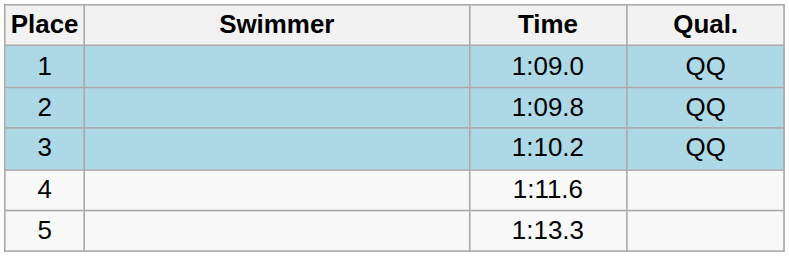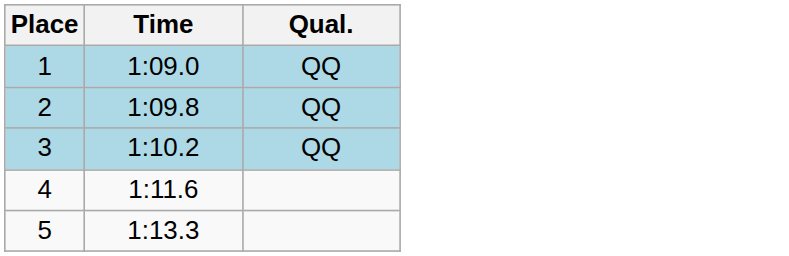- column: Swimmer
